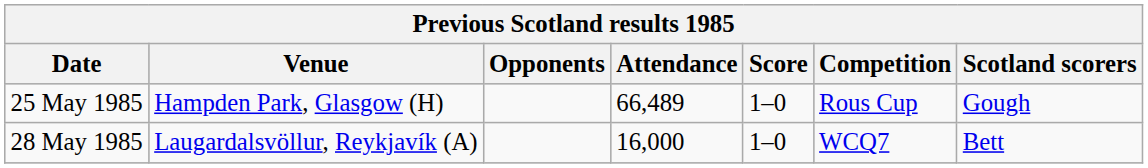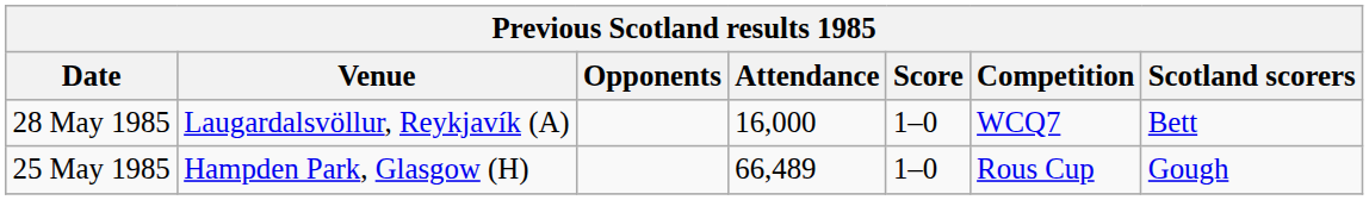rows swapped: 25 May 1985 <-> 28 May 1985
